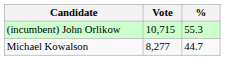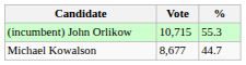Michael Kowalson | Vote: 8,277 -> 8,677
